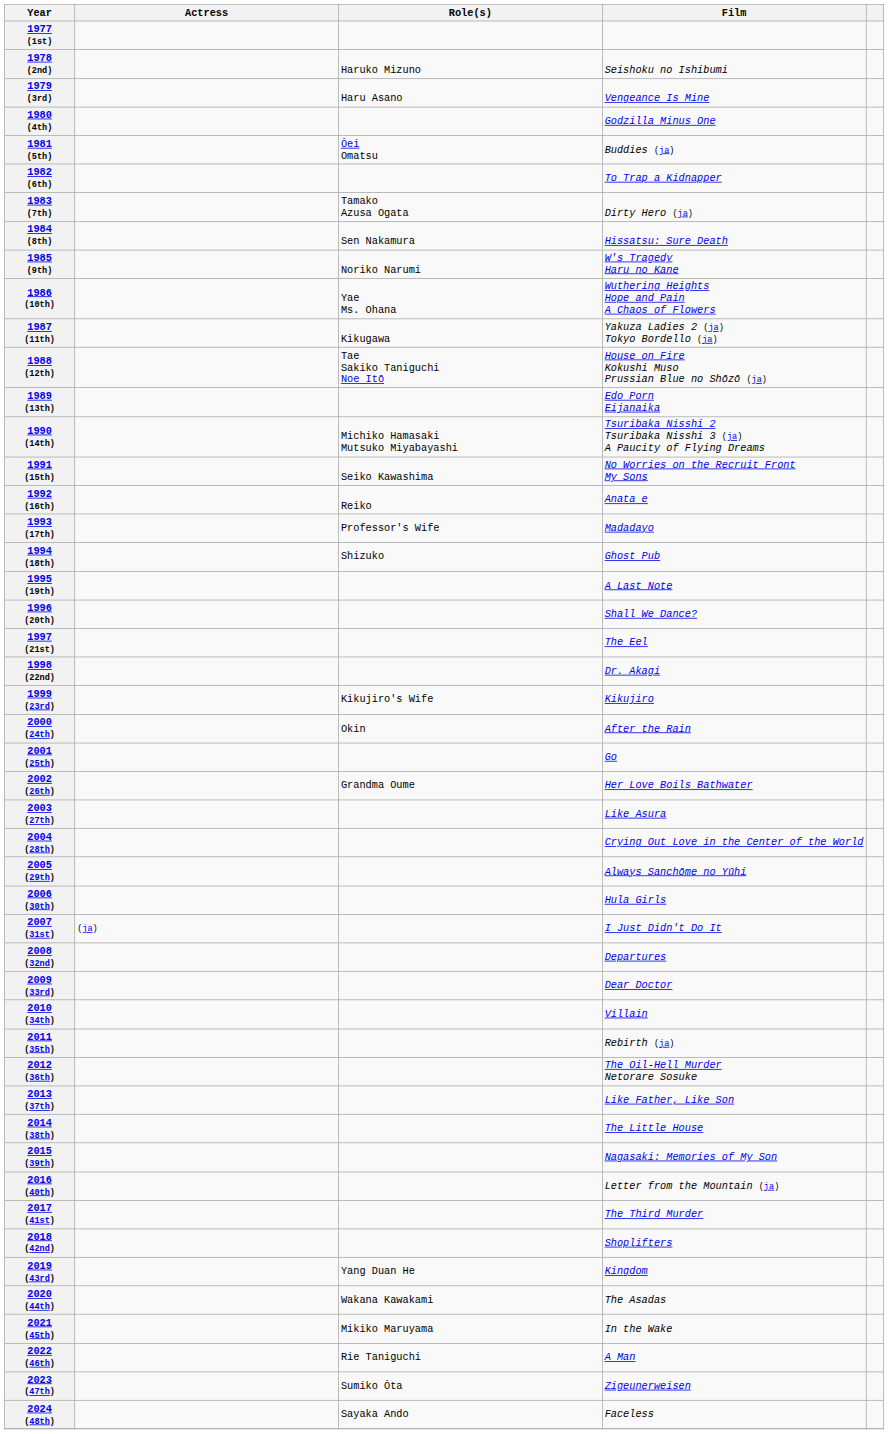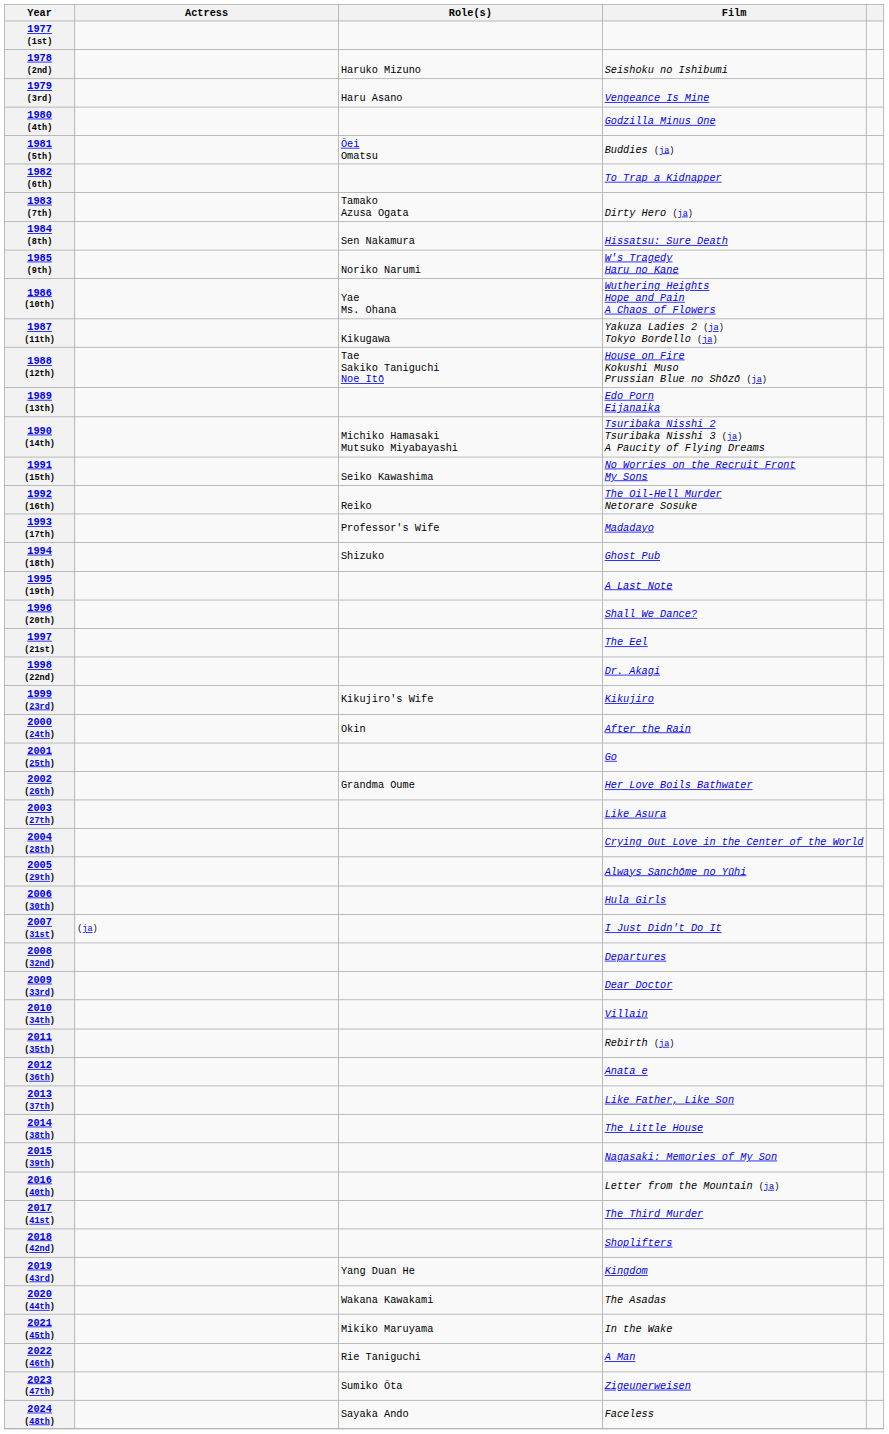1992 (16th) | Film: Anata e -> The Oil-Hell Murder Netorare Sosuke
2012 (36th) | Film: The Oil-Hell Murder Netorare Sosuke -> Anata e
